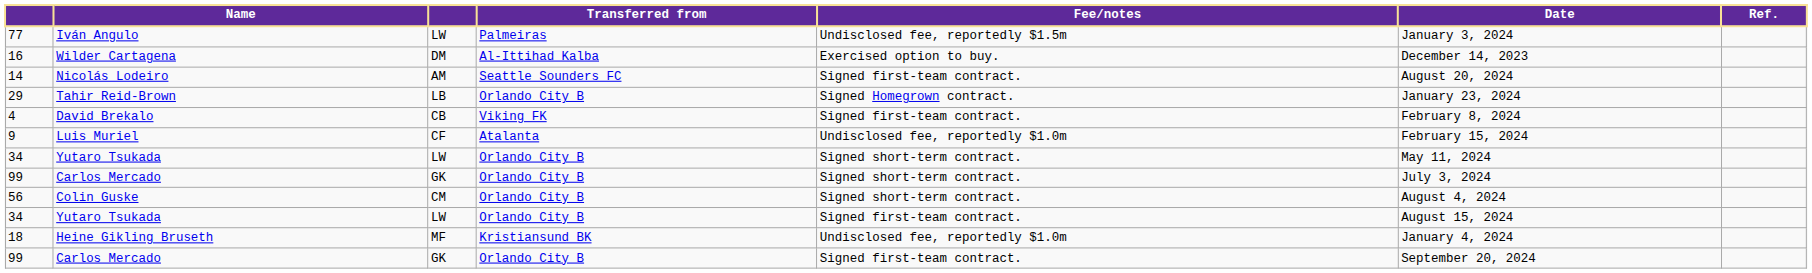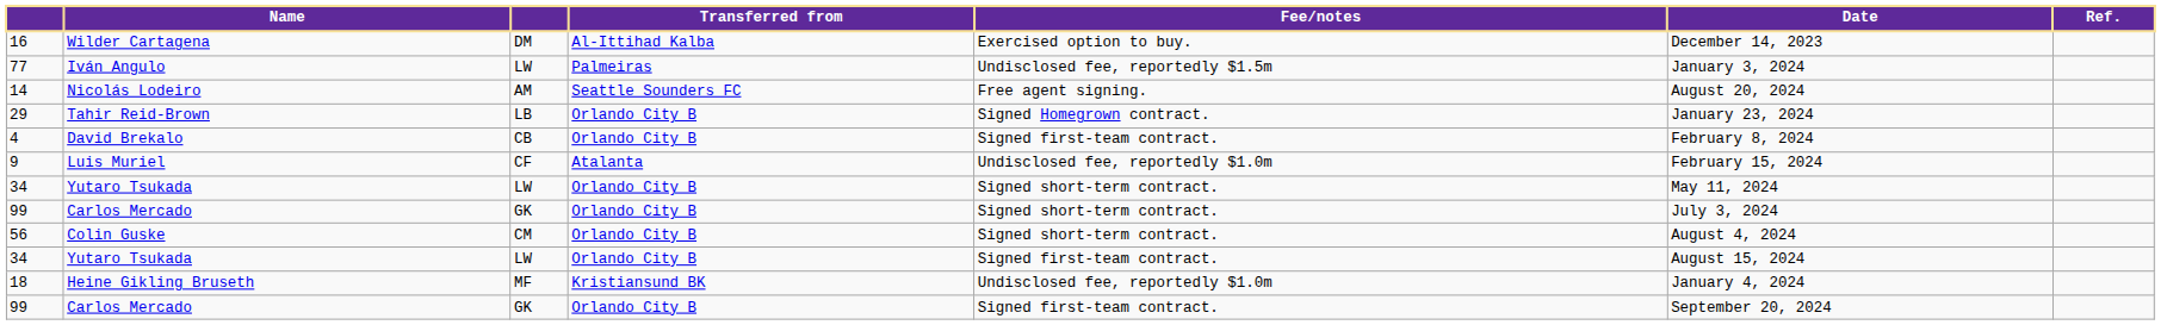rows swapped: 16 <-> 77
14 | Fee/notes: Signed first-team contract. -> Free agent signing.
4 | Transferred from: Viking FK -> Orlando City B
